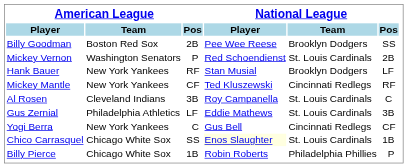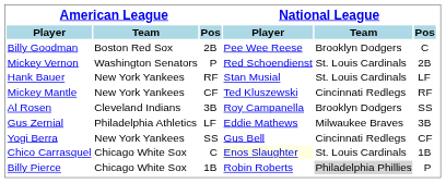Billy Goodman | National League / Pos: SS -> C
Hank Bauer | National League / Team: Brooklyn Dodgers -> St. Louis Cardinals
Al Rosen | National League / Team: St. Louis Cardinals -> Brooklyn Dodgers
Al Rosen | National League / Pos: C -> SS
Gus Zernial | National League / Team: St. Louis Cardinals -> Milwaukee Braves
Yogi Berra | American League / Pos: C -> SS
Chico Carrasquel | American League / Pos: SS -> C
Billy Pierce | National League / Team: no background -> lightgrey background
